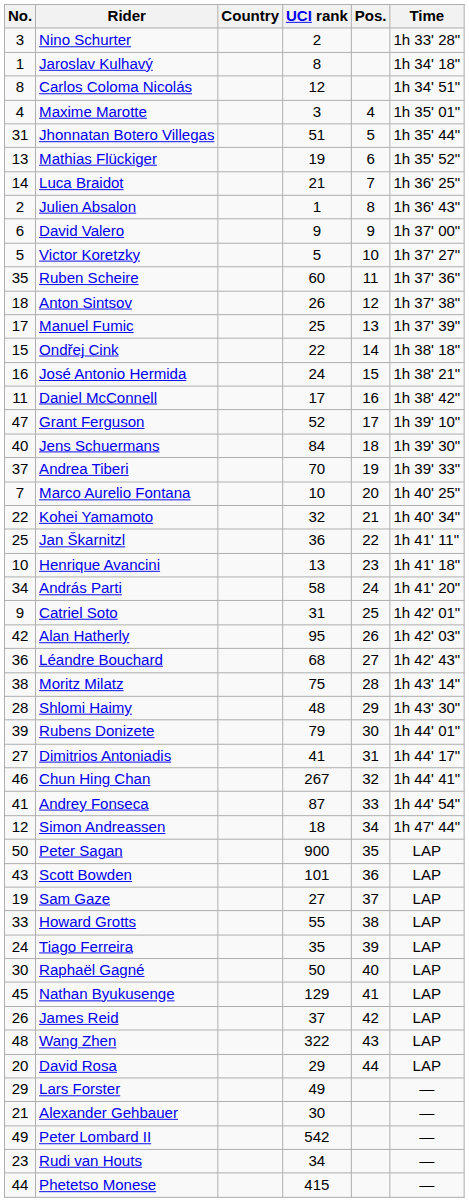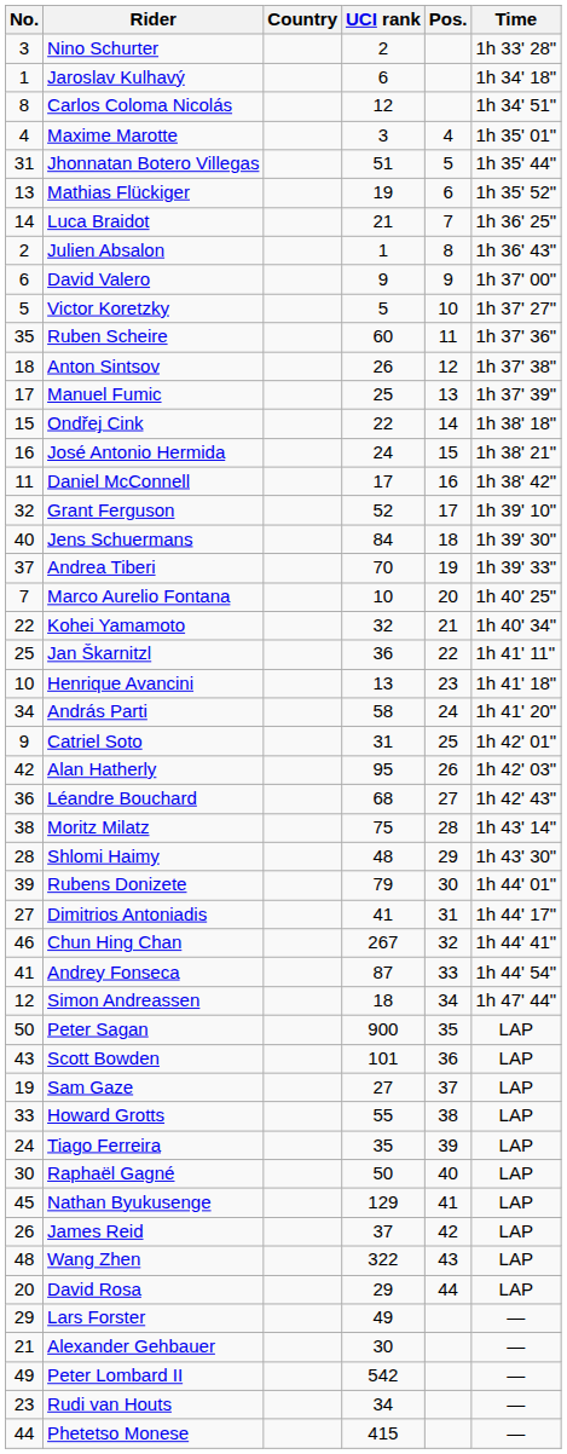Jaroslav Kulhavý | UCI rank: 8 -> 6
Grant Ferguson | No.: 47 -> 32
